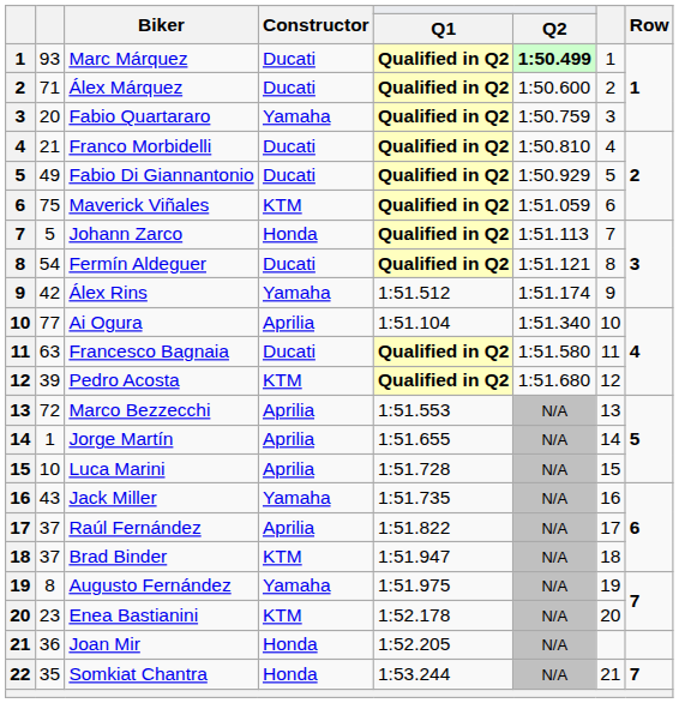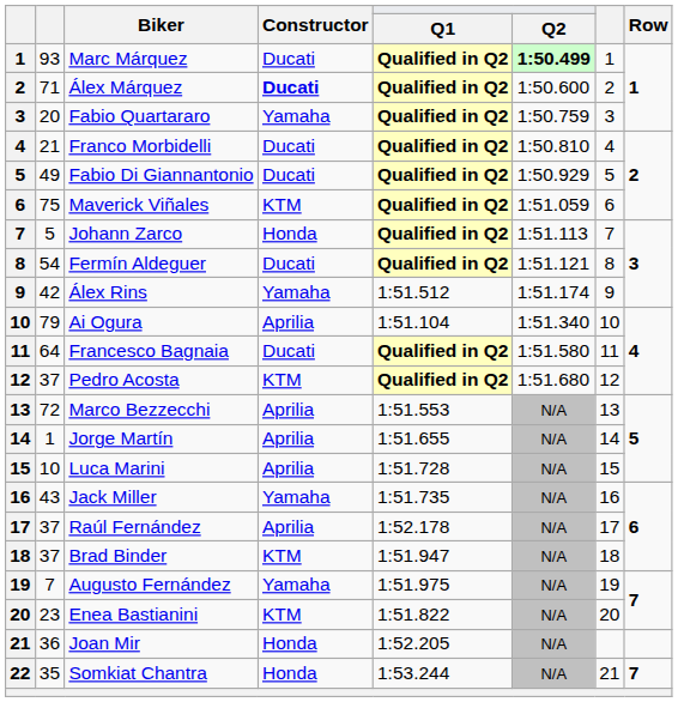Álex Márquez | Constructor: normal -> bold
Ai Ogura | column 2: 77 -> 79
Francesco Bagnaia | column 2: 63 -> 64
Pedro Acosta | column 2: 39 -> 37
Raúl Fernández | Q1: 1:51.822 -> 1:52.178
Augusto Fernández | column 2: 8 -> 7
Enea Bastianini | Q1: 1:52.178 -> 1:51.822
